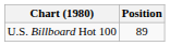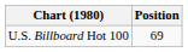U.S. Billboard Hot 100 | Position: 89 -> 69
